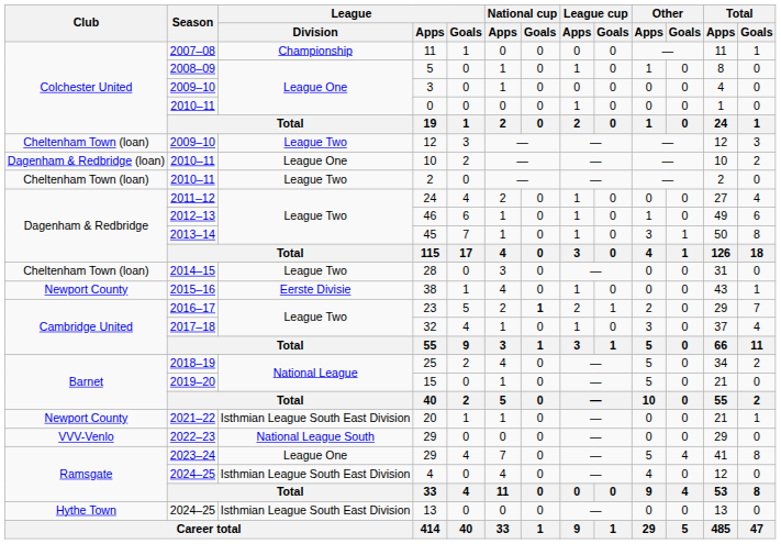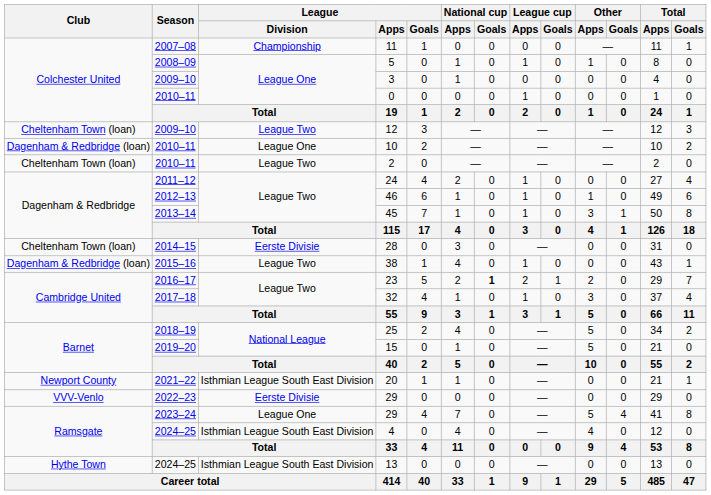28 | League / Division: League Two -> Eerste Divisie
38 | Club: Newport County -> Dagenham & Redbridge (loan)
38 | League / Division: Eerste Divisie -> League Two
2022–23 / 29 | League / Division: National League South -> Eerste Divisie
